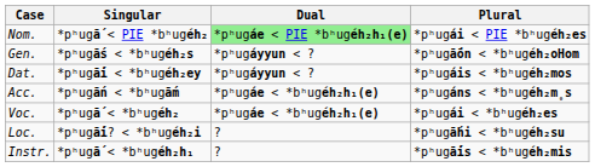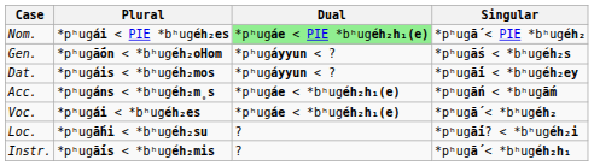columns swapped: Singular <-> Plural
